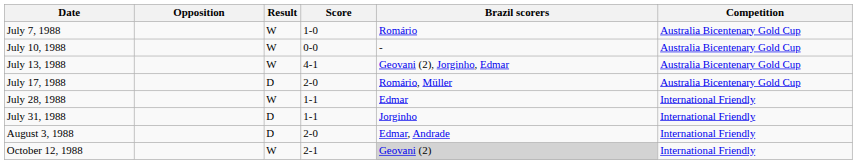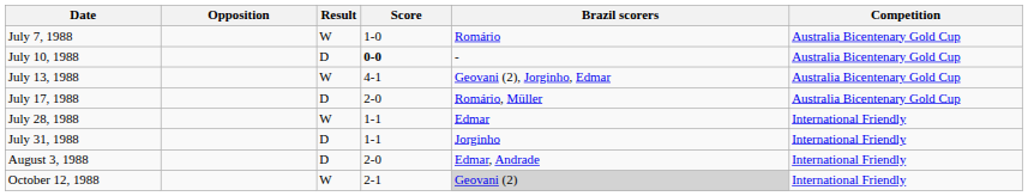July 10, 1988 | Result: W -> D
July 10, 1988 | Score: normal -> bold
